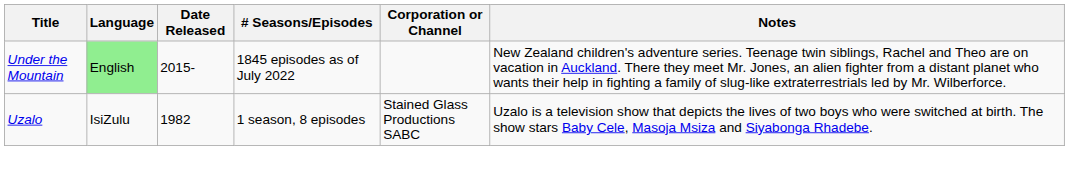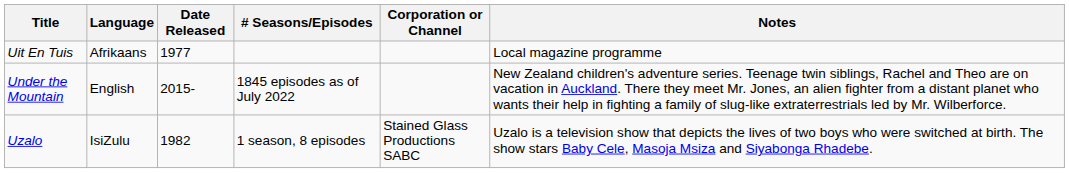+ row: Uit En Tuis | Afrikaans | 1977 | Local magazine programme
Under the Mountain | Language: lightgreen background -> no background
